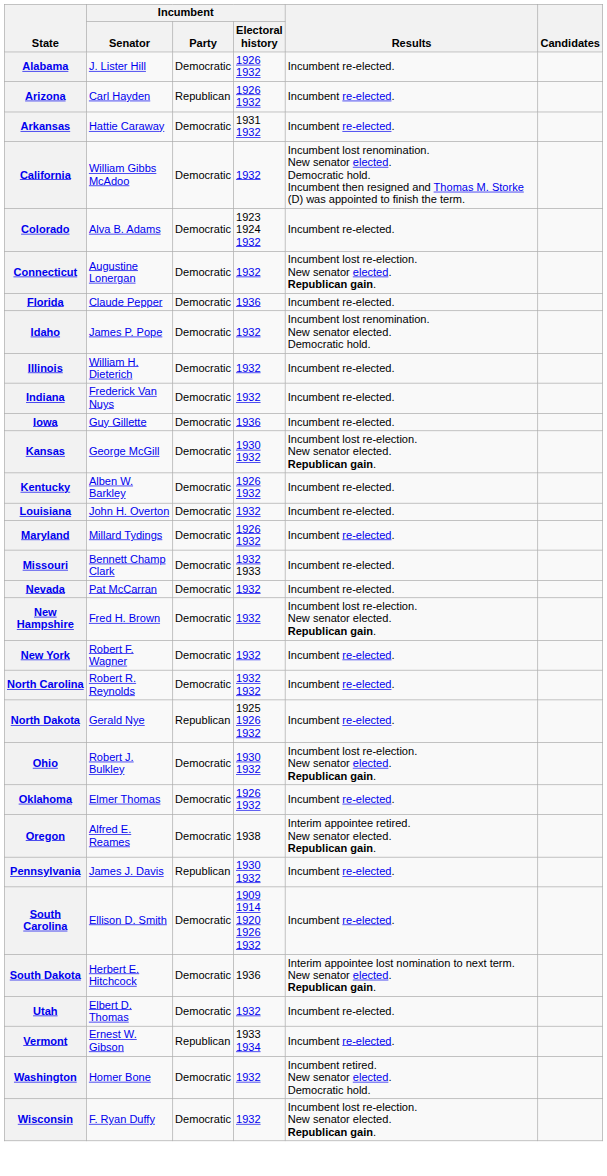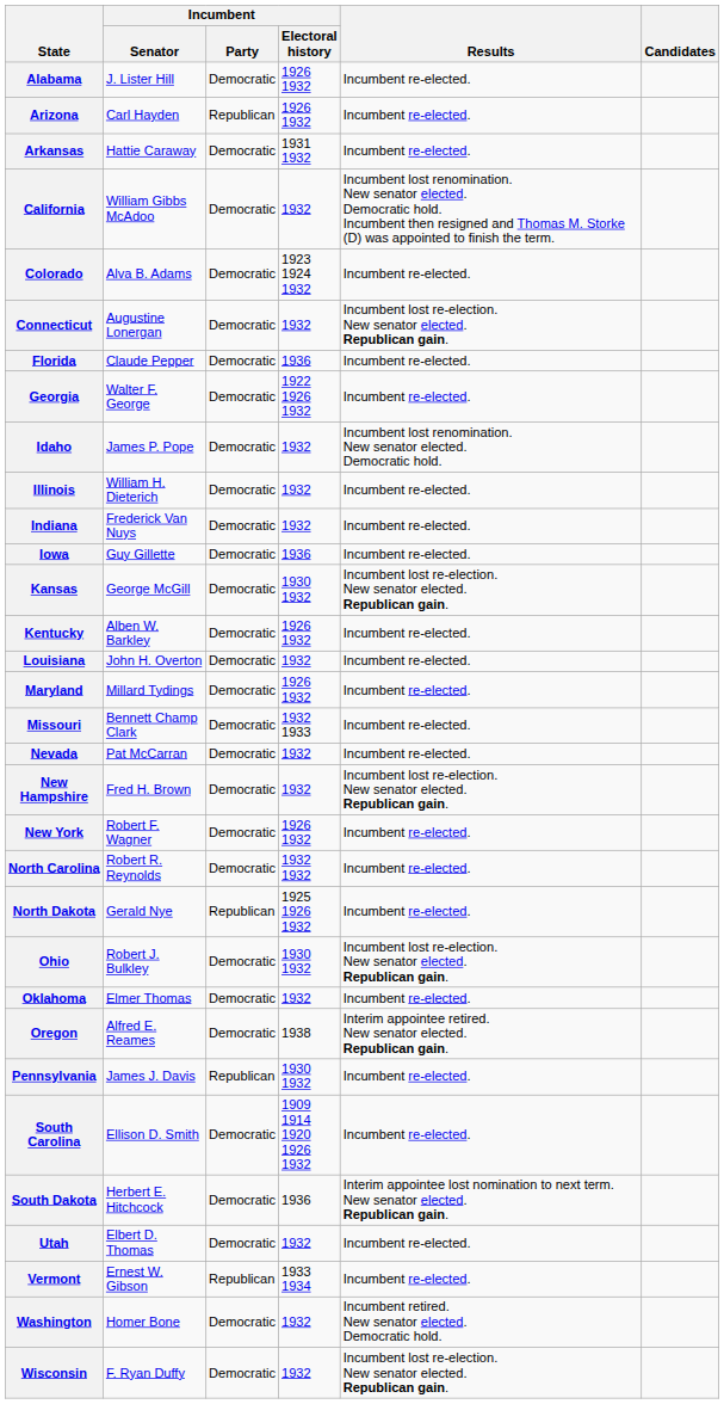+ row: Georgia | Walter F. George | Democratic | 1922 1926 1932 | Incumbent re-elected.
New York | Incumbent / Electoral history: 1932 -> 1926 1932
Oklahoma | Incumbent / Electoral history: 1926 1932 -> 1932
